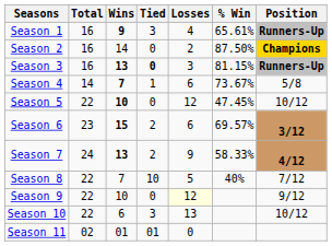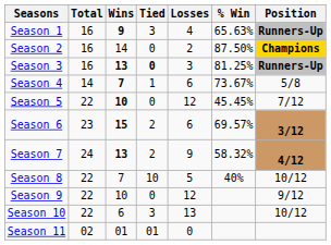Season 1 | % Win: 65.61% -> 65.63%
Season 3 | % Win: 81.15% -> 81.25%
Season 5 | % Win: 47.45% -> 45.45%
Season 5 | Position: 10/12 -> 7/12
Season 7 | % Win: 58.33% -> 58.32%
Season 8 | Position: 7/12 -> 10/12
Season 9 | Losses: lightyellow background -> no background
